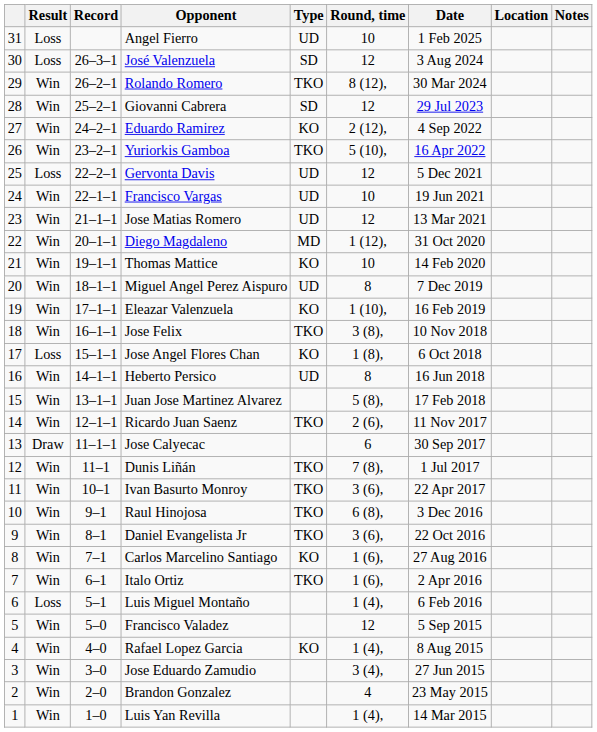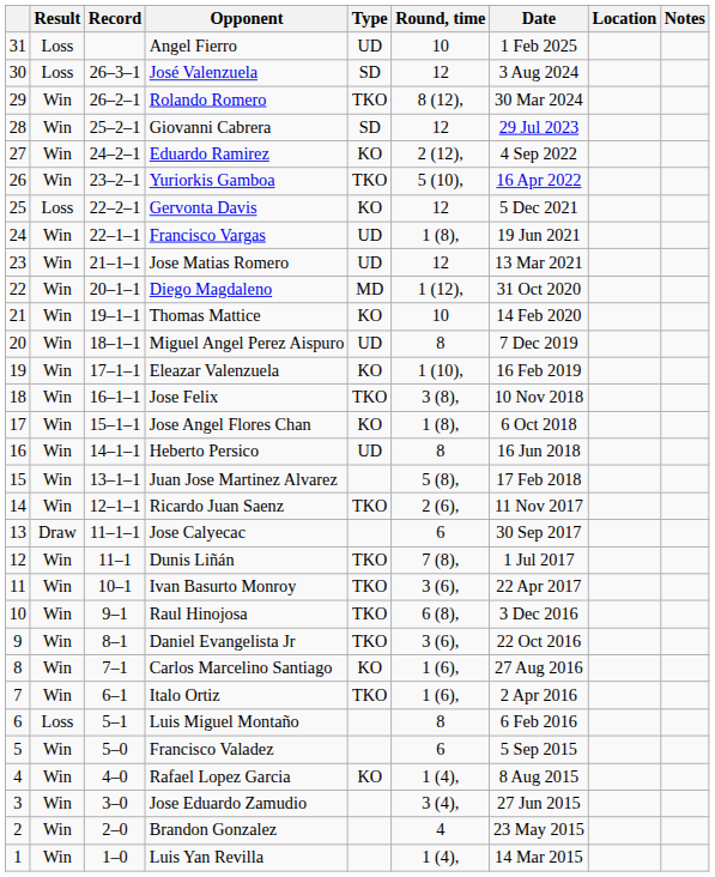Gervonta Davis | Type: UD -> KO
Francisco Vargas | Round, time: 10 -> 1 (8),
Jose Angel Flores Chan | Result: Loss -> Win
Luis Miguel Montaño | Round, time: 1 (4), -> 8
Francisco Valadez | Round, time: 12 -> 6
